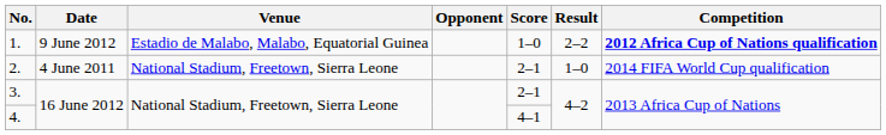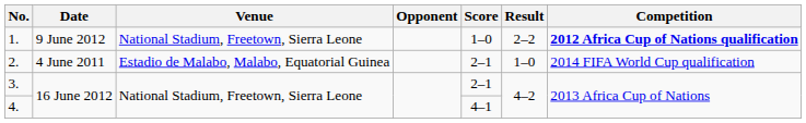1. | Venue: Estadio de Malabo, Malabo, Equatorial Guinea -> National Stadium, Freetown, Sierra Leone
2. | Venue: National Stadium, Freetown, Sierra Leone -> Estadio de Malabo, Malabo, Equatorial Guinea
